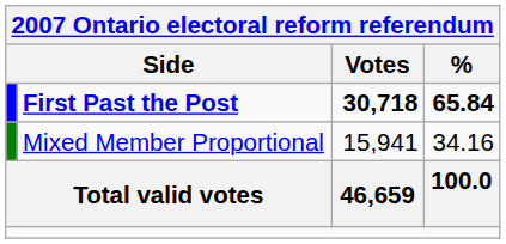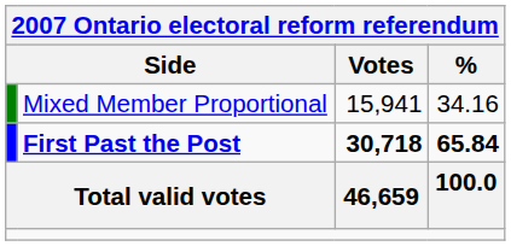rows swapped: First Past the Post <-> Mixed Member Proportional
